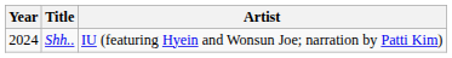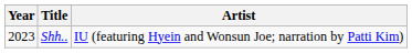Shh.. | Year: 2024 -> 2023
